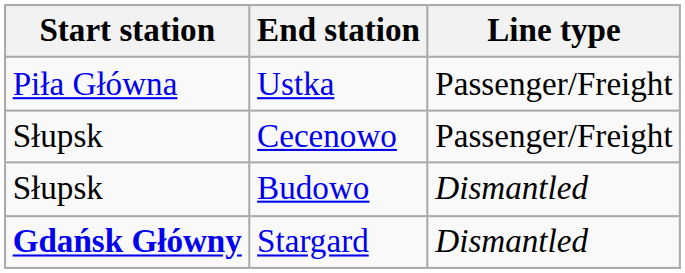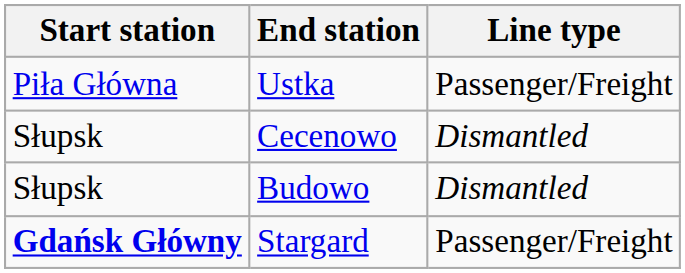Cecenowo | Line type: Passenger/Freight -> Dismantled
Stargard | Line type: Dismantled -> Passenger/Freight
